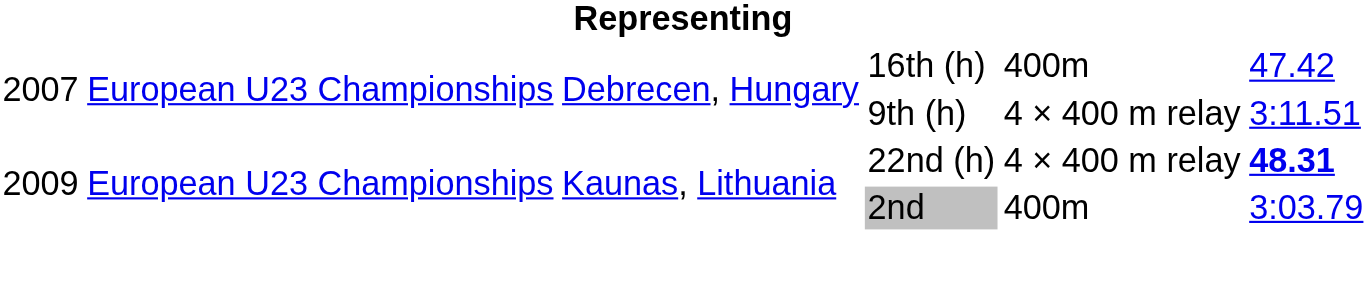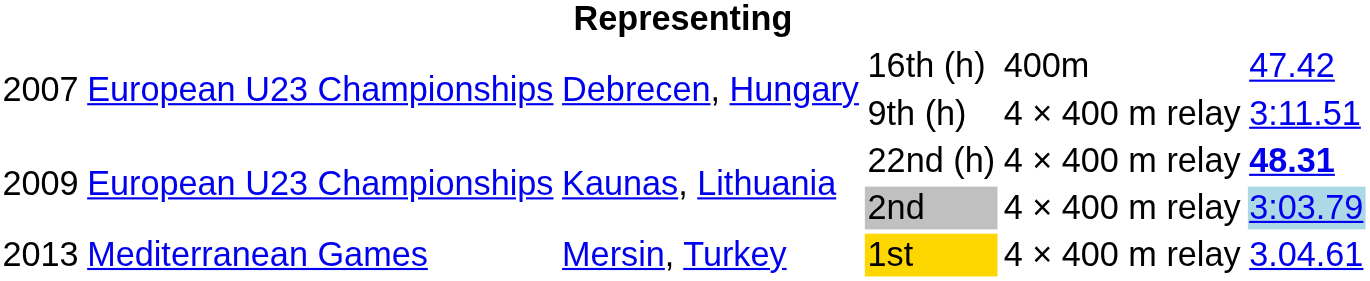2nd | column 5: 400m -> 4 × 400 m relay
2nd | column 6: no background -> lightblue background
+ row: 2013 | Mediterranean Games | Mersin, Turkey | 1st | 4 × 400 m relay | 3.04.61
